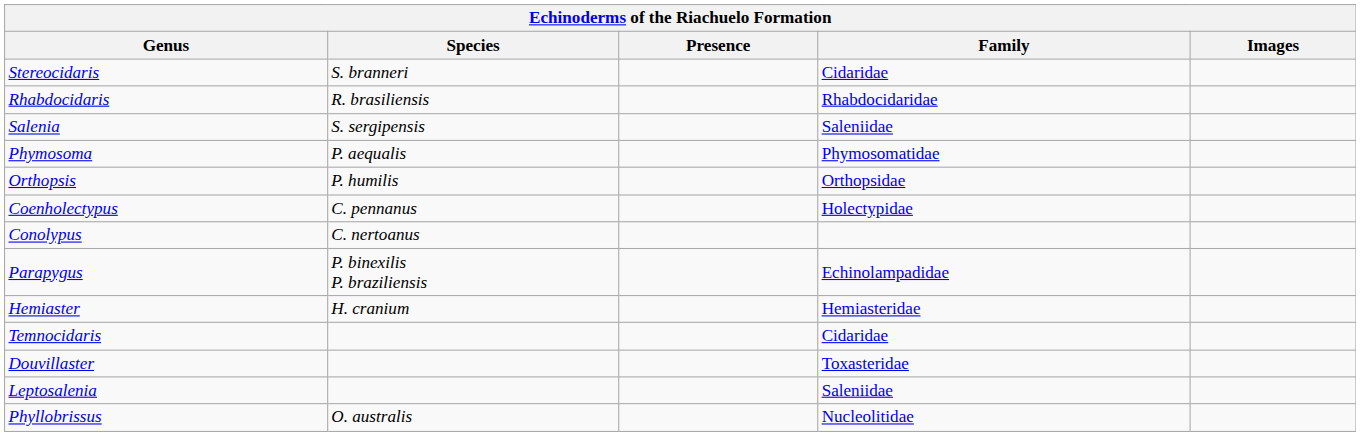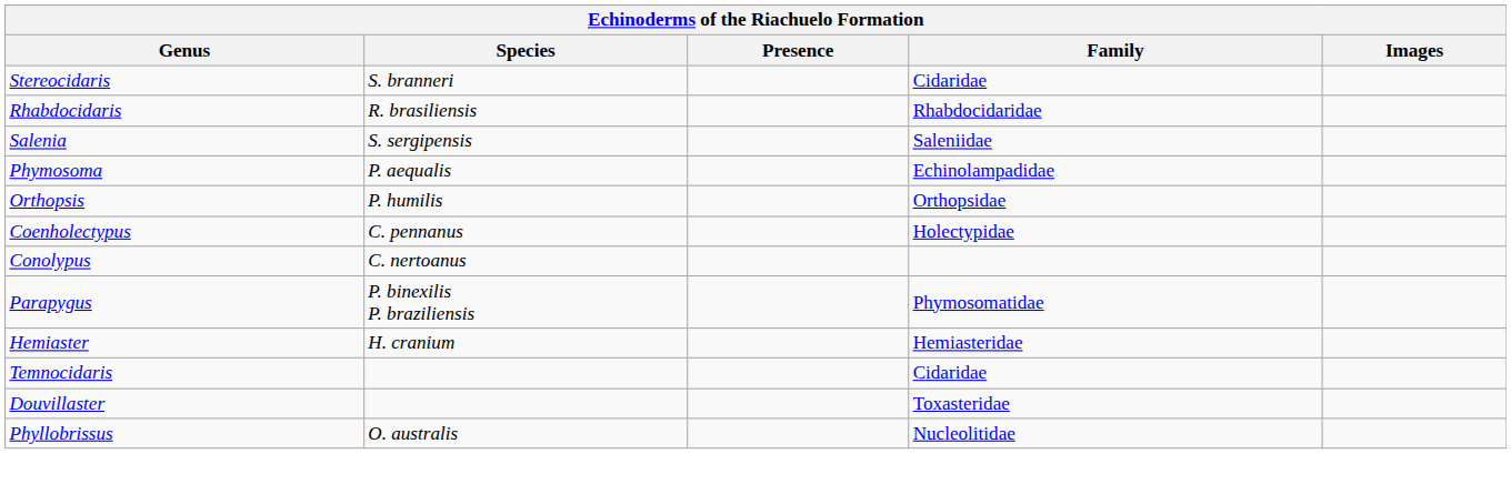Phymosoma | Family: Phymosomatidae -> Echinolampadidae
Parapygus | Family: Echinolampadidae -> Phymosomatidae
- row: Leptosalenia | Saleniidae
